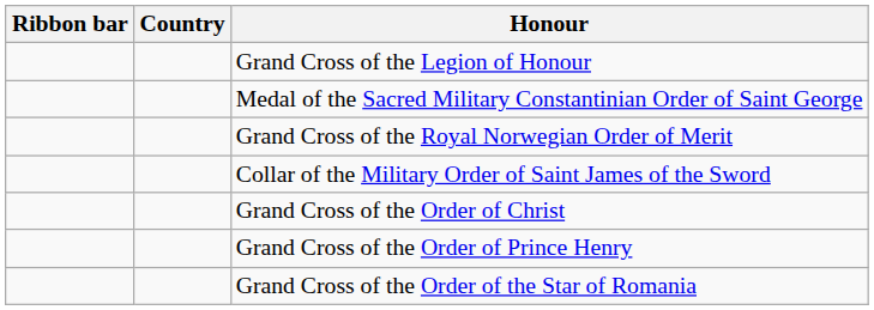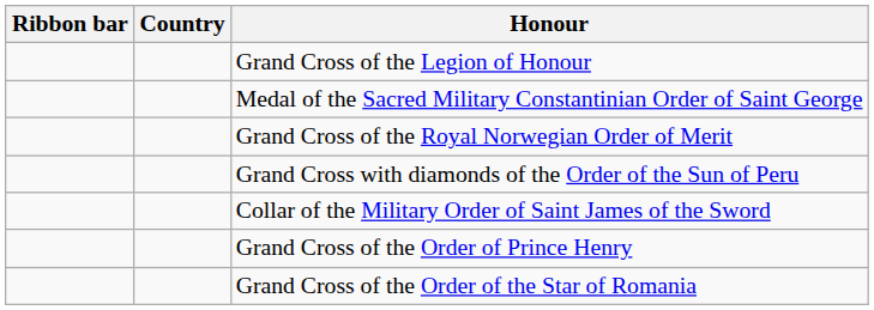+ row: Grand Cross with diamonds of the Order of the Sun of Peru
- row: Grand Cross of the Order of Christ
